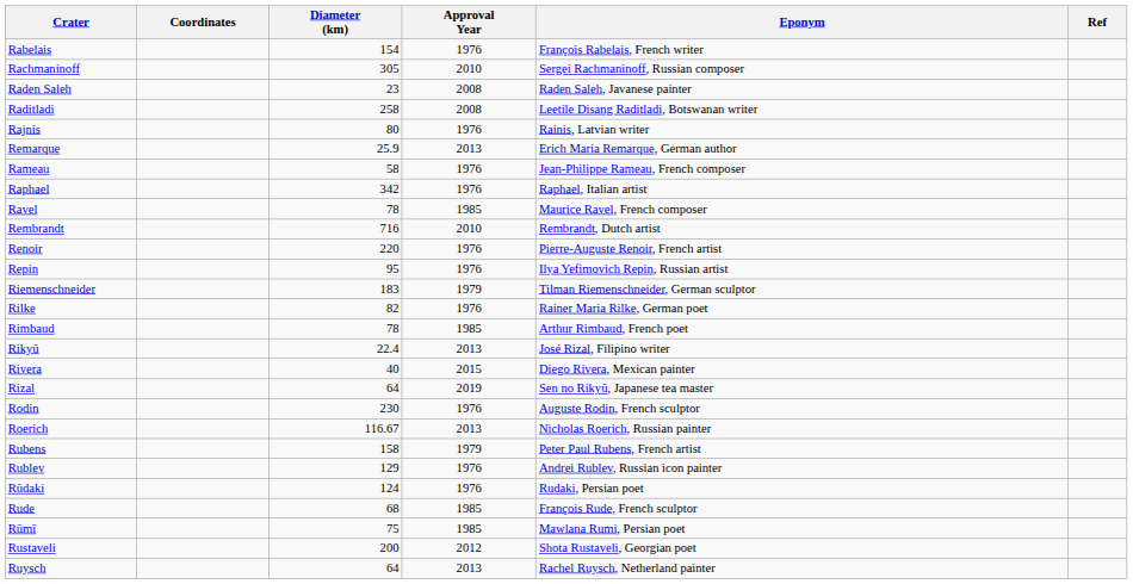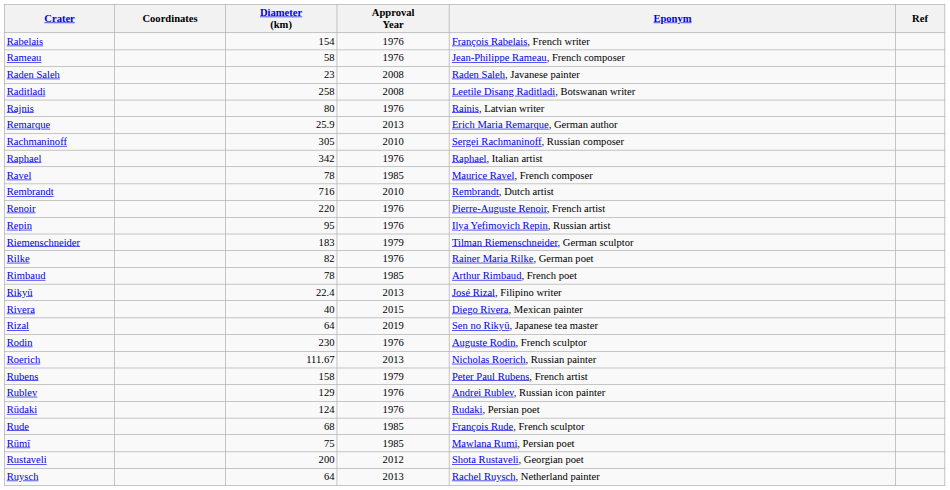rows swapped: Rachmaninoff <-> Rameau
Roerich | Diameter (km): 116.67 -> 111.67
